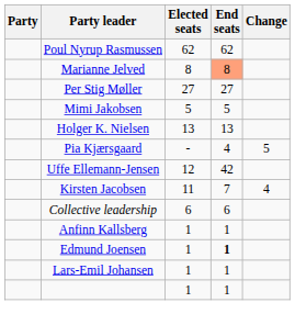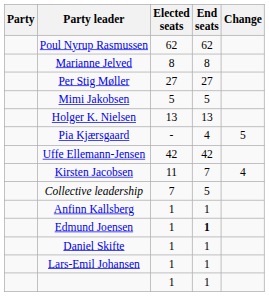Marianne Jelved | End seats: lightsalmon background -> no background
Uffe Ellemann-Jensen | Elected seats: 12 -> 42
Collective leadership | Elected seats: 6 -> 7
Collective leadership | End seats: 6 -> 5
+ row: Daniel Skifte | 1 | 1
